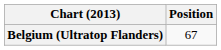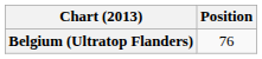Belgium (Ultratop Flanders) | Position: 67 -> 76
